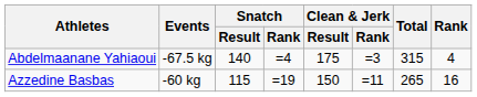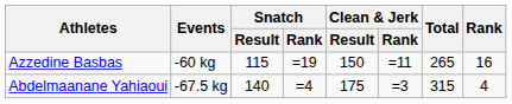rows swapped: Azzedine Basbas <-> Abdelmaanane Yahiaoui
